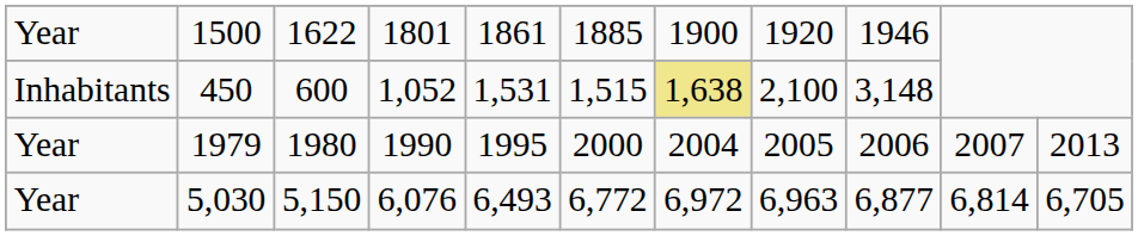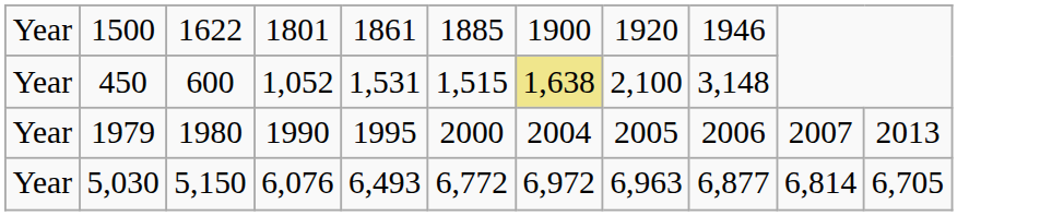450 | column 1: Inhabitants -> Year
